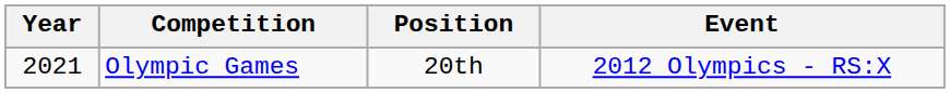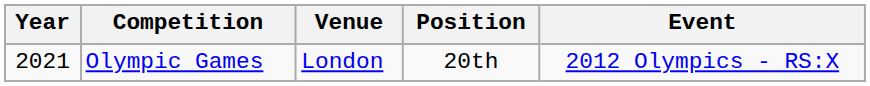+ column: Venue | London
